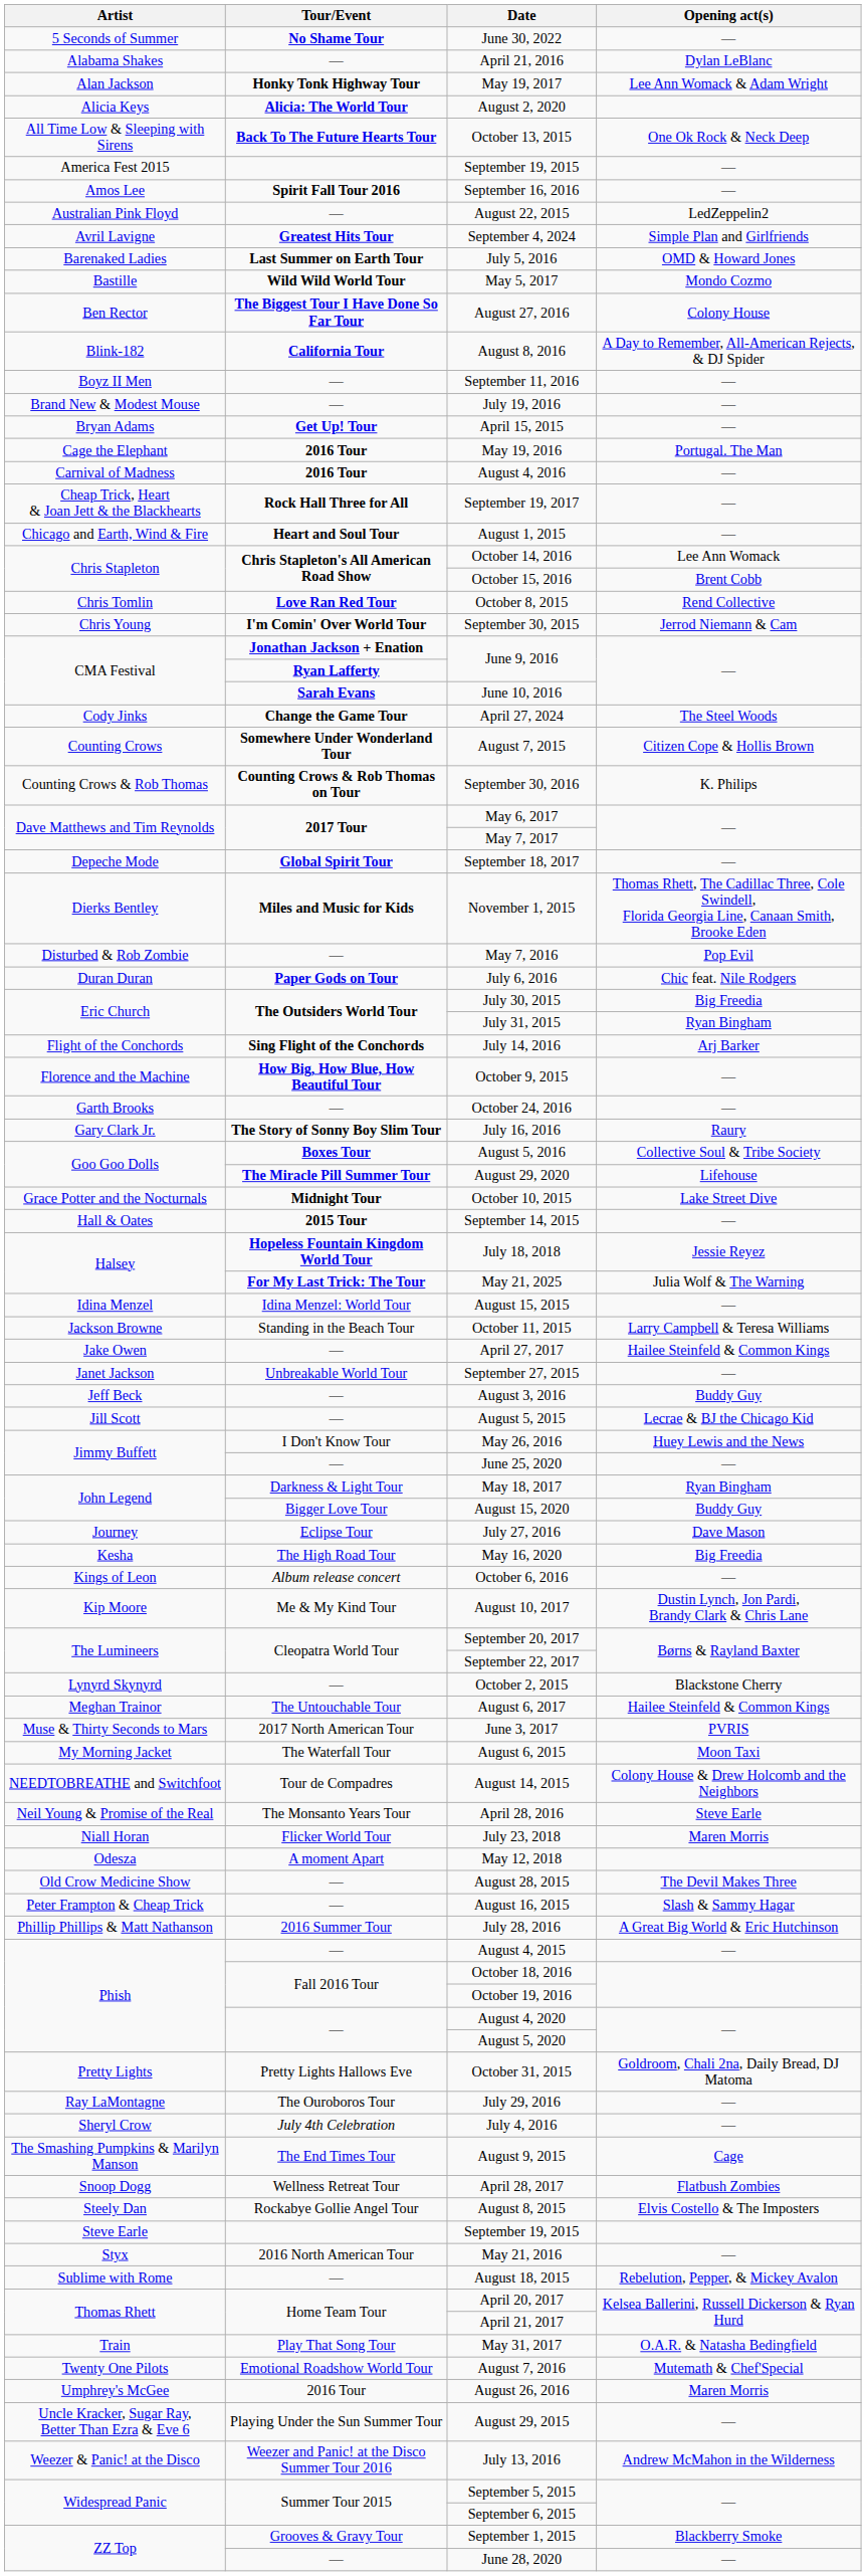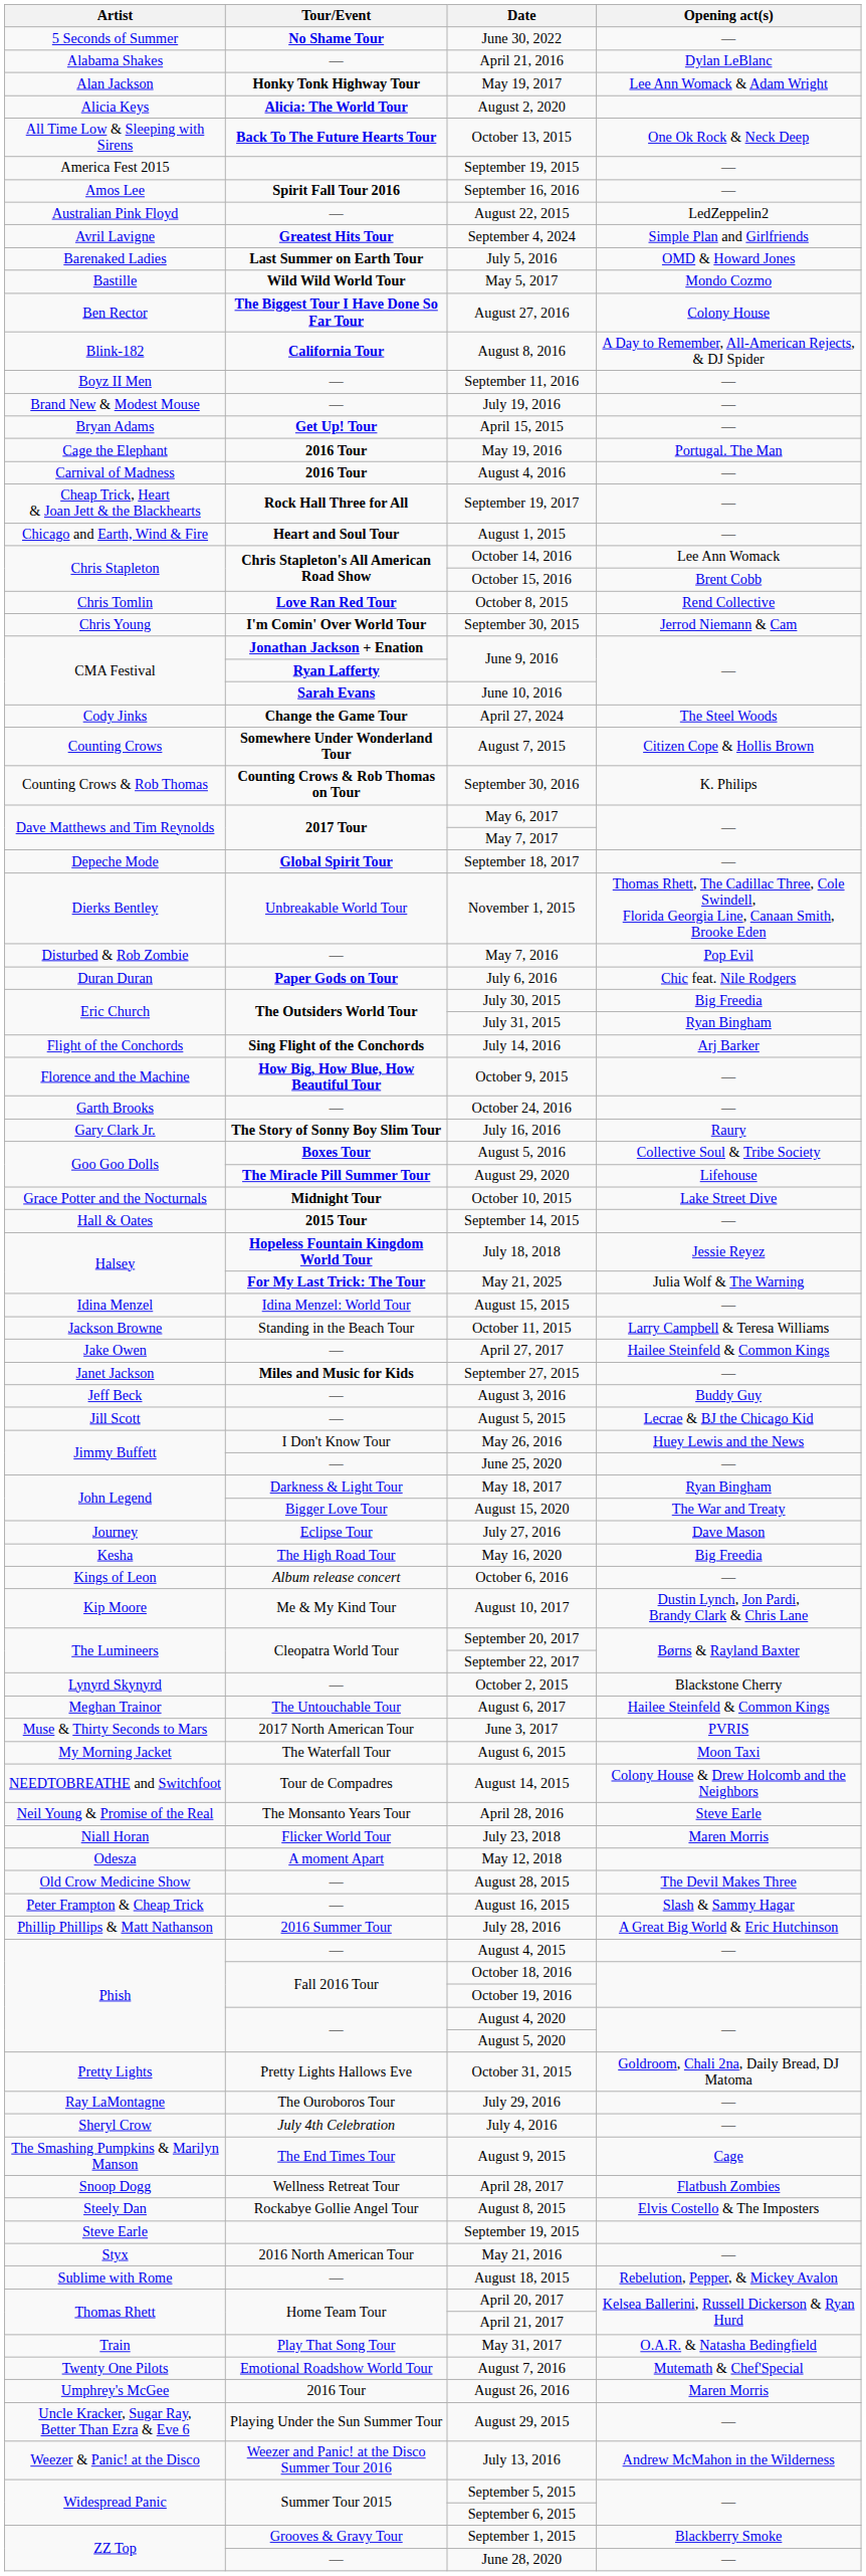November 1, 2015 | Tour/Event: Miles and Music for Kids -> Unbreakable World Tour
September 27, 2015 | Tour/Event: Unbreakable World Tour -> Miles and Music for Kids
August 15, 2020 | Opening act(s): Buddy Guy -> The War and Treaty
